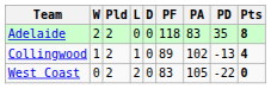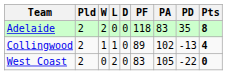columns swapped: Pld <-> W
